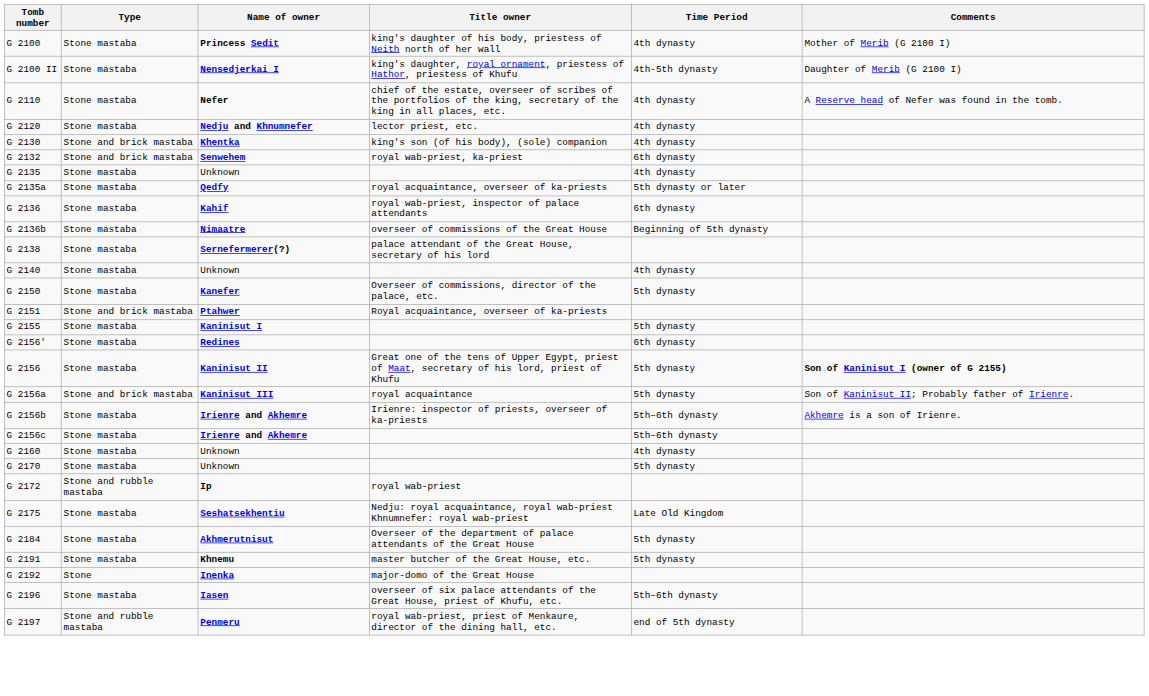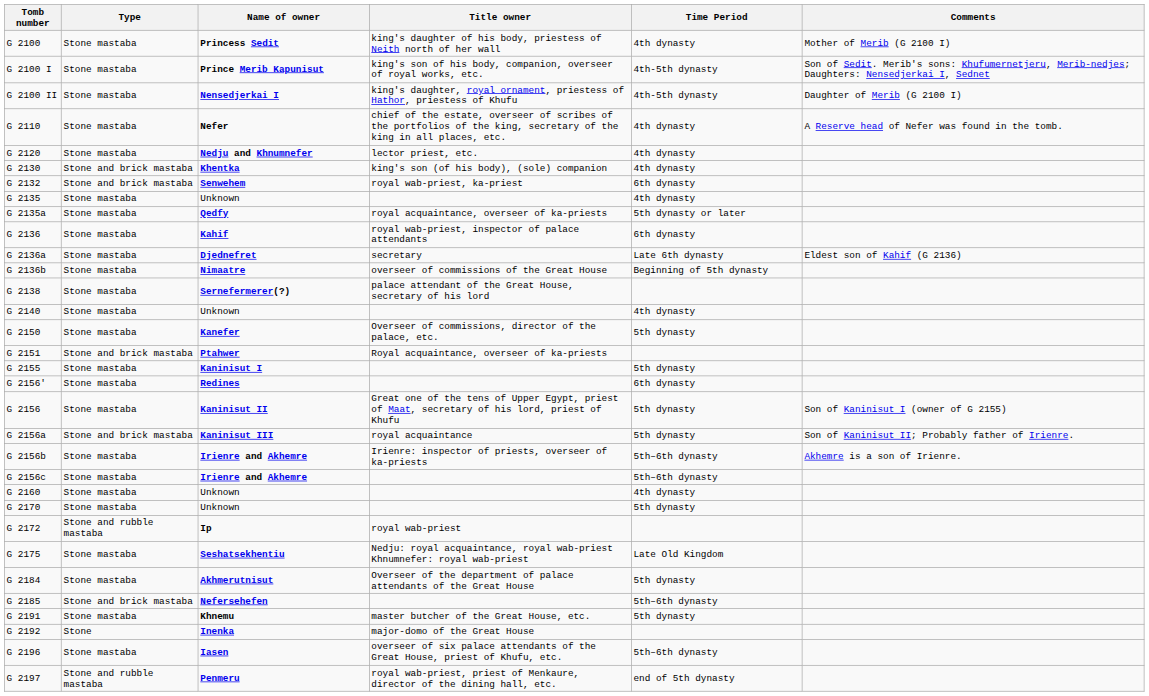+ row: G 2100 I | Stone mastaba | Prince Merib Kapunisut | king's son of his body, companion, overseer of royal works, etc. | 4th-5th dynasty | Son of Sedit. Merib's sons: Khufumernetjeru, Merib-nedjes; Daughters: Nensedjerkai I, Sednet
+ row: G 2136a | Stone mastaba | Djednefret | secretary | Late 6th dynasty | Eldest son of Kahif (G 2136)
G 2156 | Comments: bold -> normal
+ row: G 2185 | Stone and brick mastaba | Nefersehefen | 5th–6th dynasty
